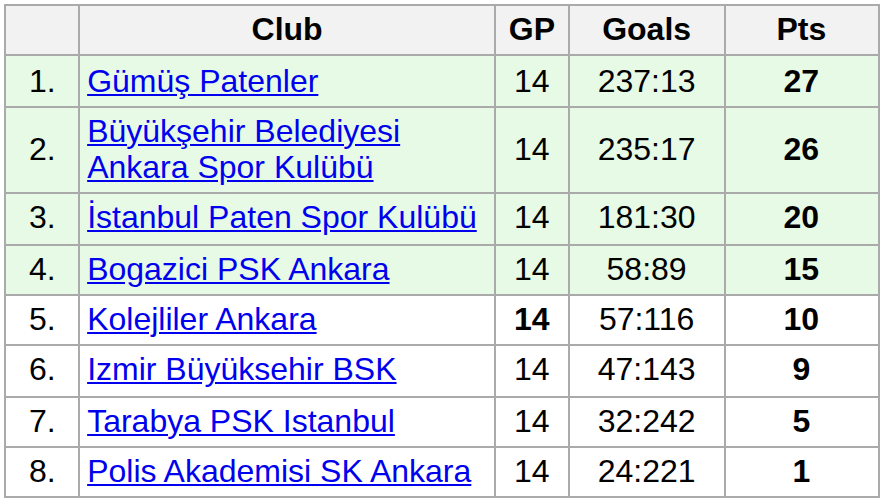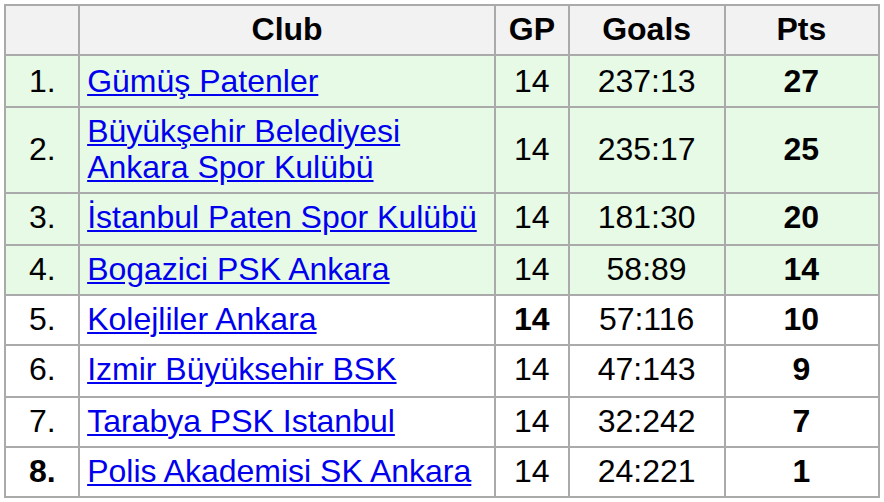Büyükşehir Belediyesi Ankara Spor Kulübü | Pts: 26 -> 25
Bogazici PSK Ankara | Pts: 15 -> 14
Tarabya PSK Istanbul | Pts: 5 -> 7
Polis Akademisi SK Ankara | column 1: normal -> bold
